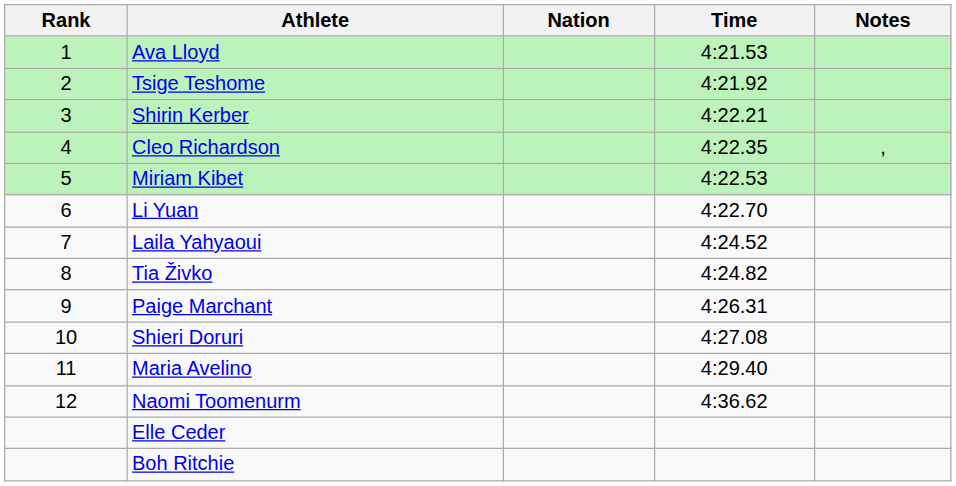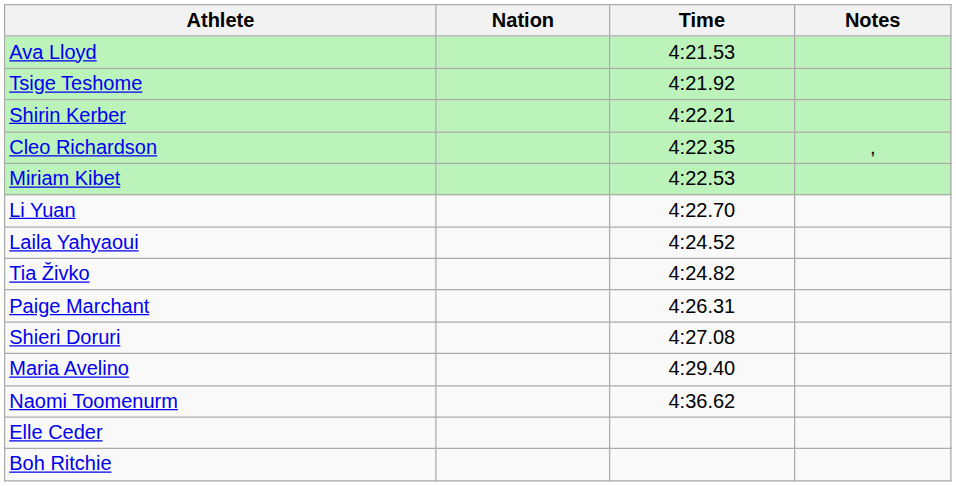- column: Rank | 1 | 2 | 3 | 4 | 5 | 6 | 7 | 8 | 9 | 10 | 11 | 12
